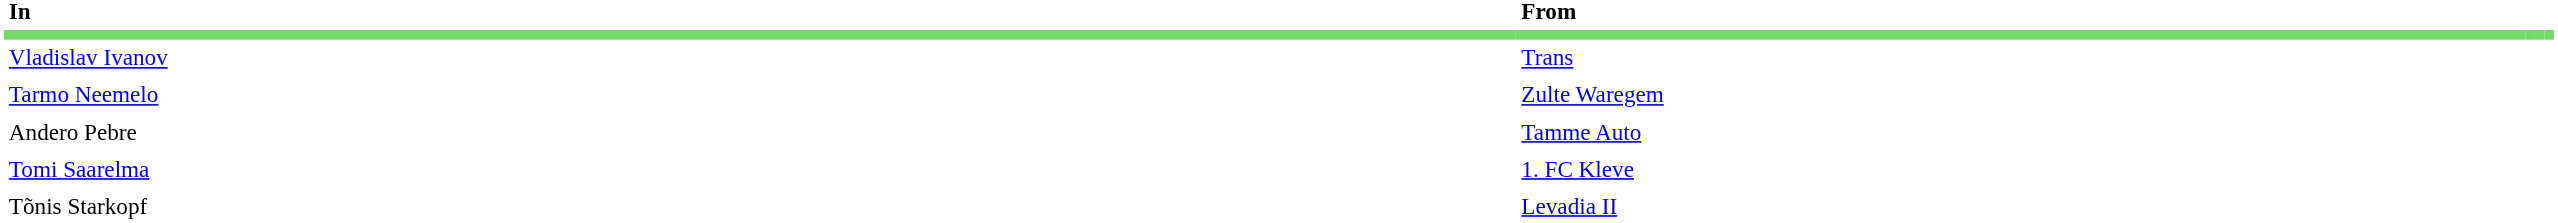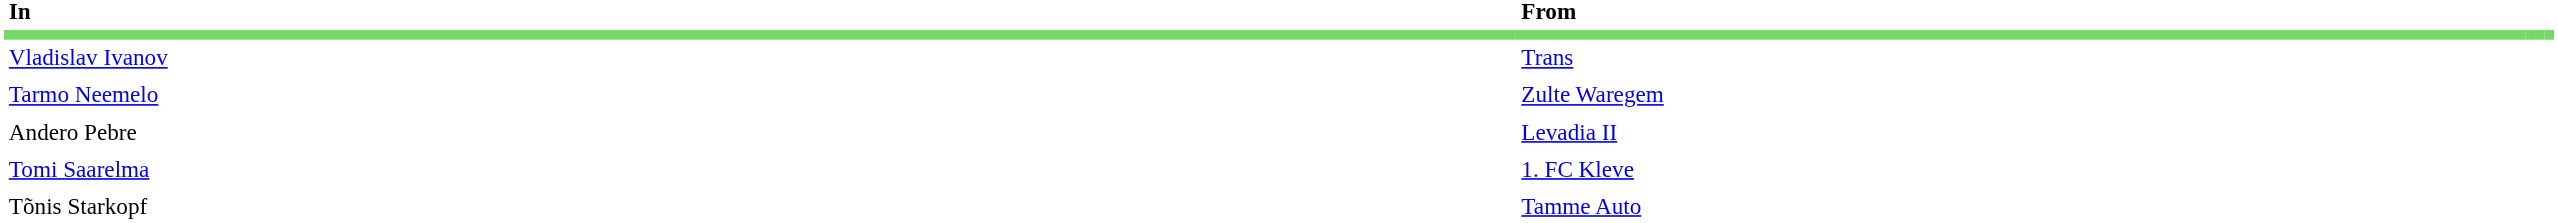Andero Pebre | From: Tamme Auto -> Levadia II
Tõnis Starkopf | From: Levadia II -> Tamme Auto
